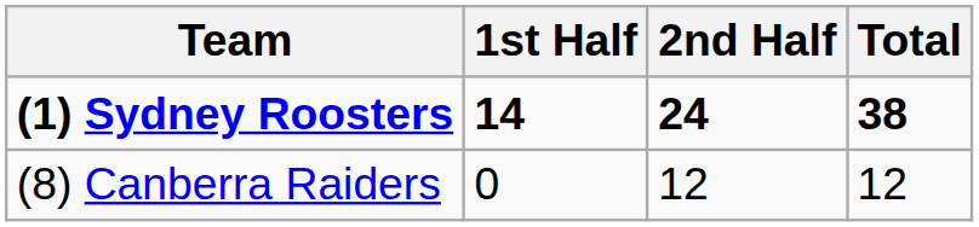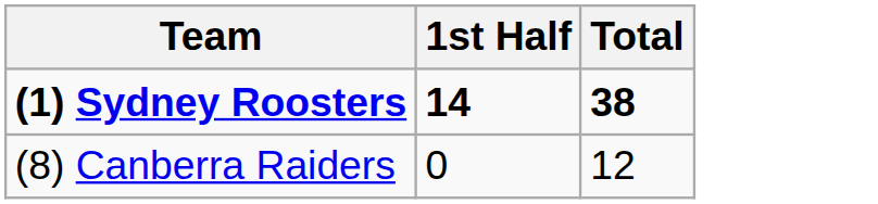- column: 2nd Half | 24 | 12
